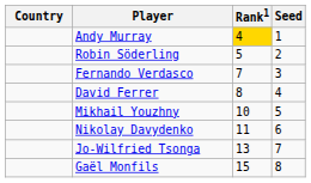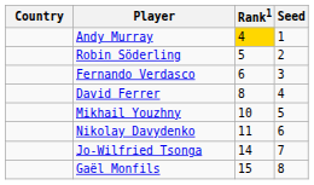Fernando Verdasco | Rank1: 7 -> 6
Jo-Wilfried Tsonga | Rank1: 13 -> 14
